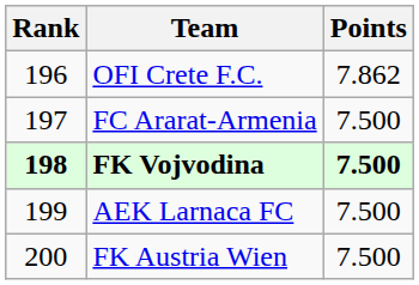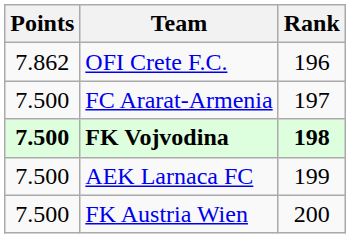columns swapped: Rank <-> Points
